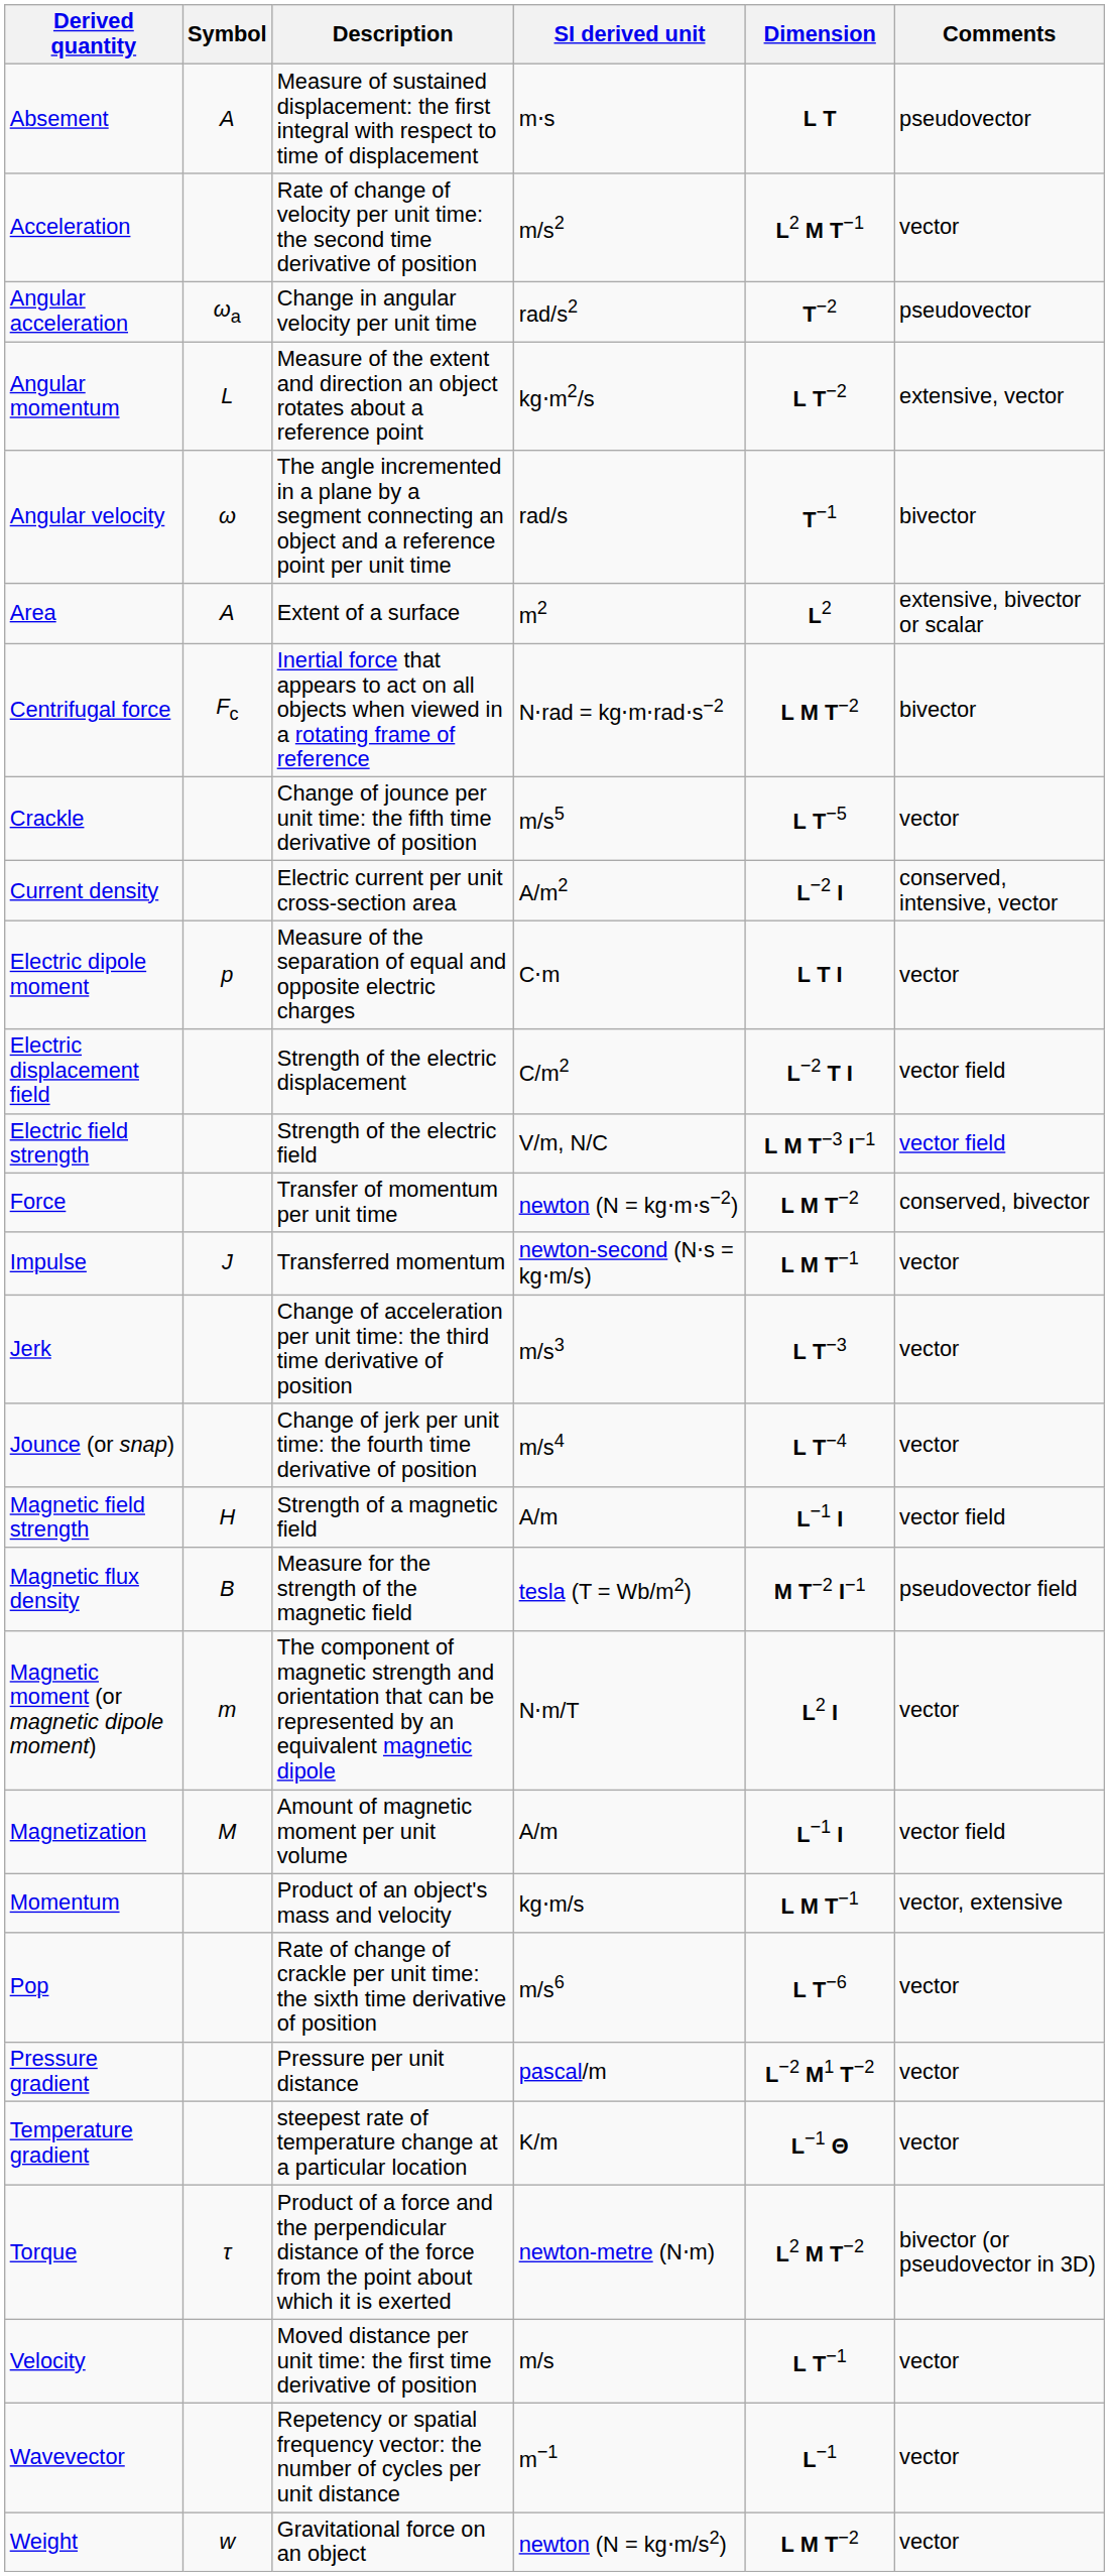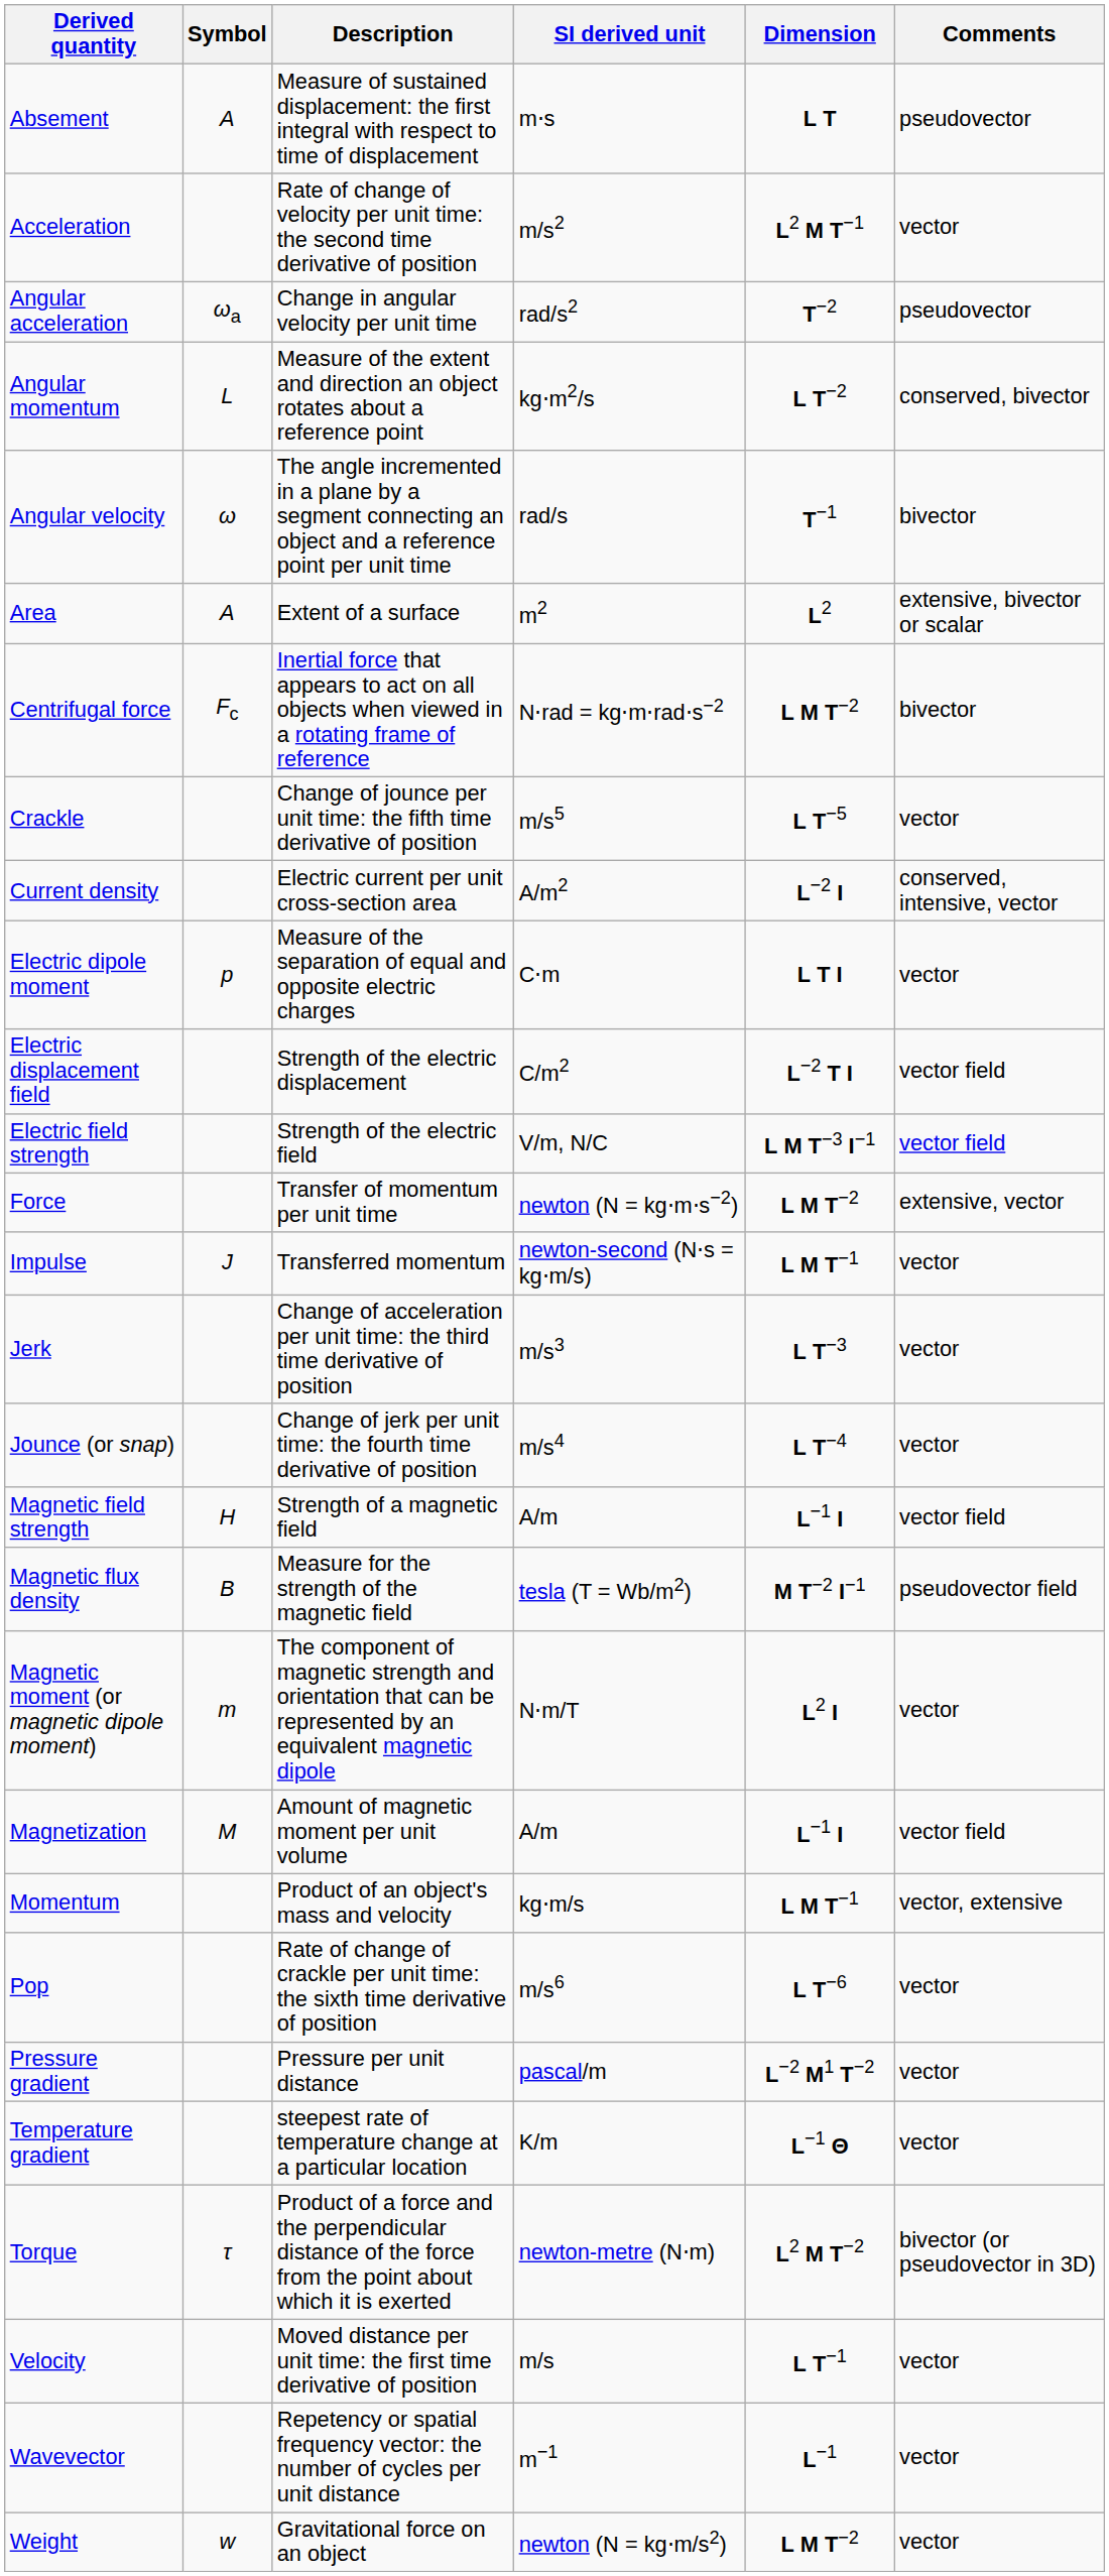Angular momentum | Comments: extensive, vector -> conserved, bivector
Force | Comments: conserved, bivector -> extensive, vector
